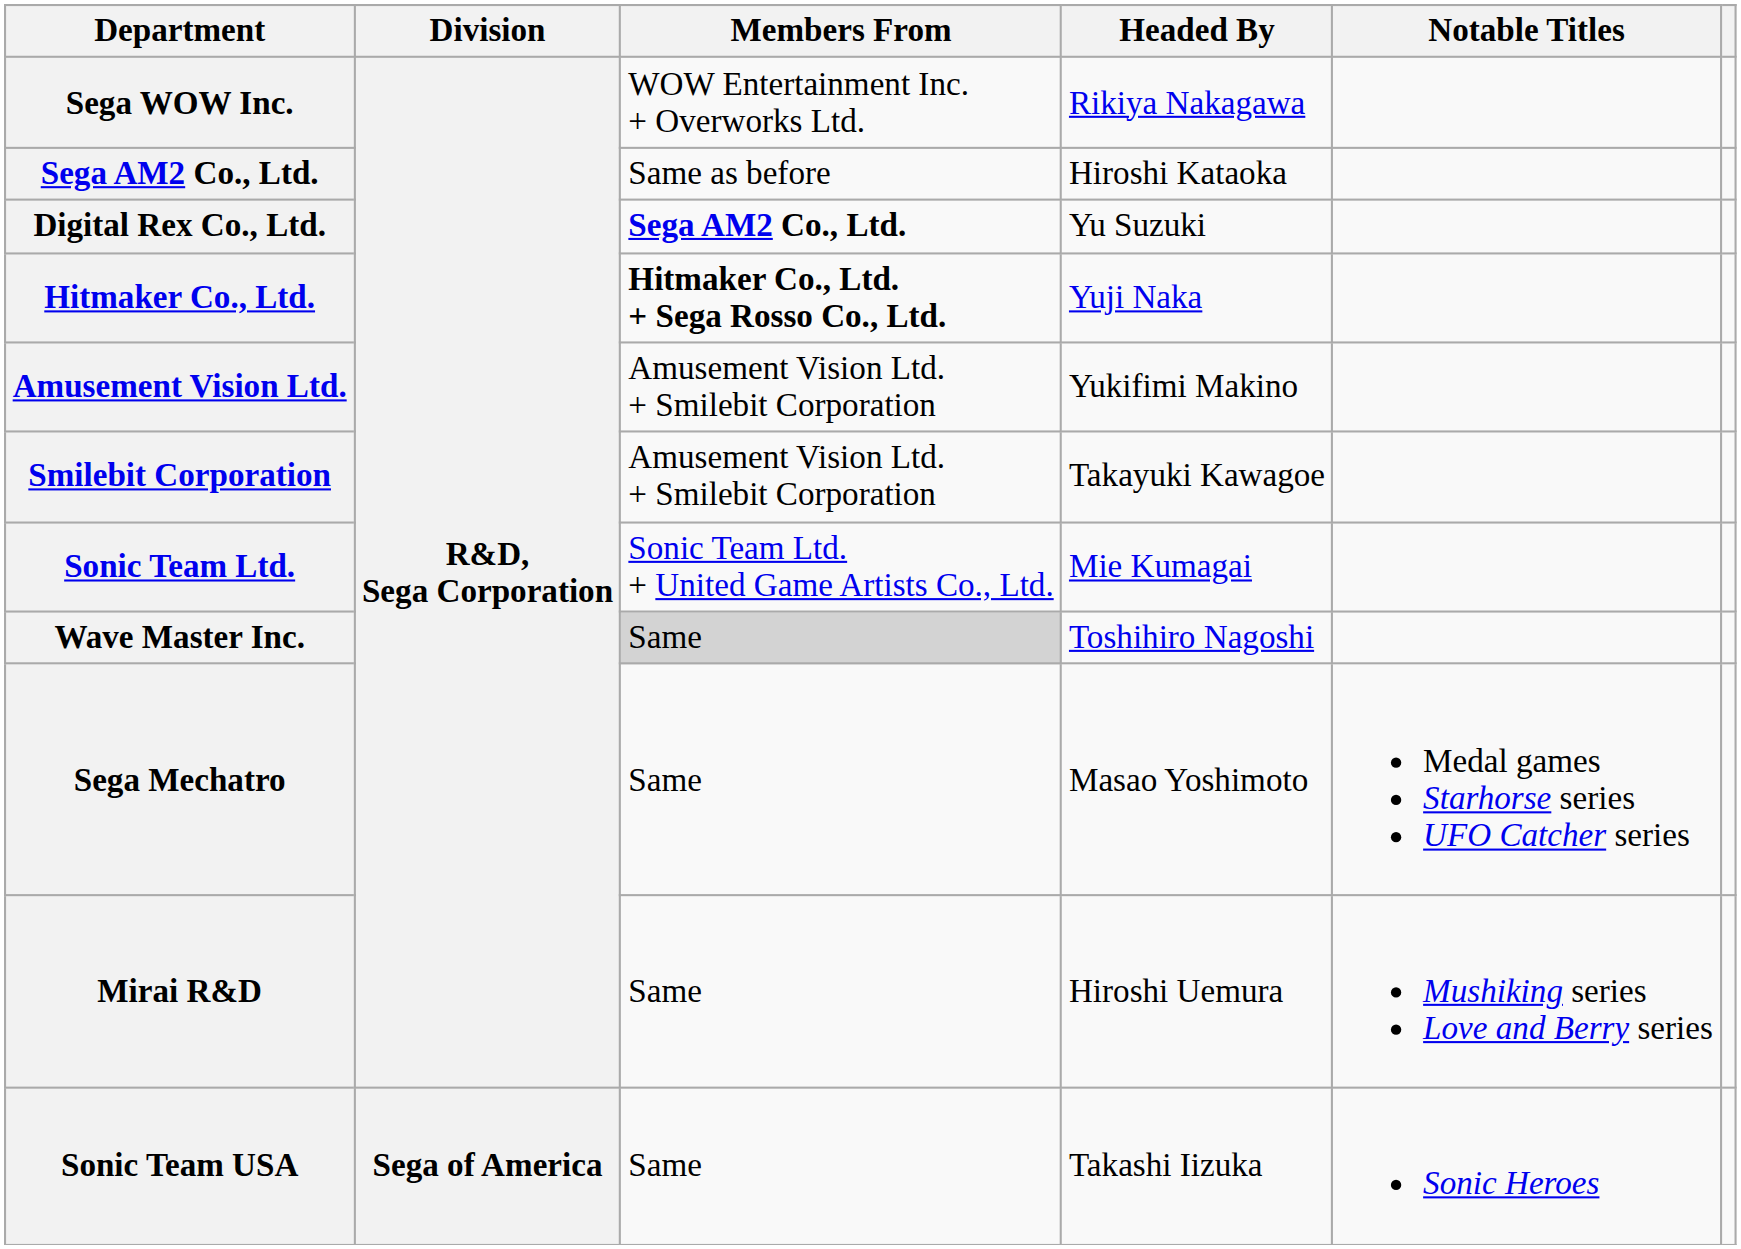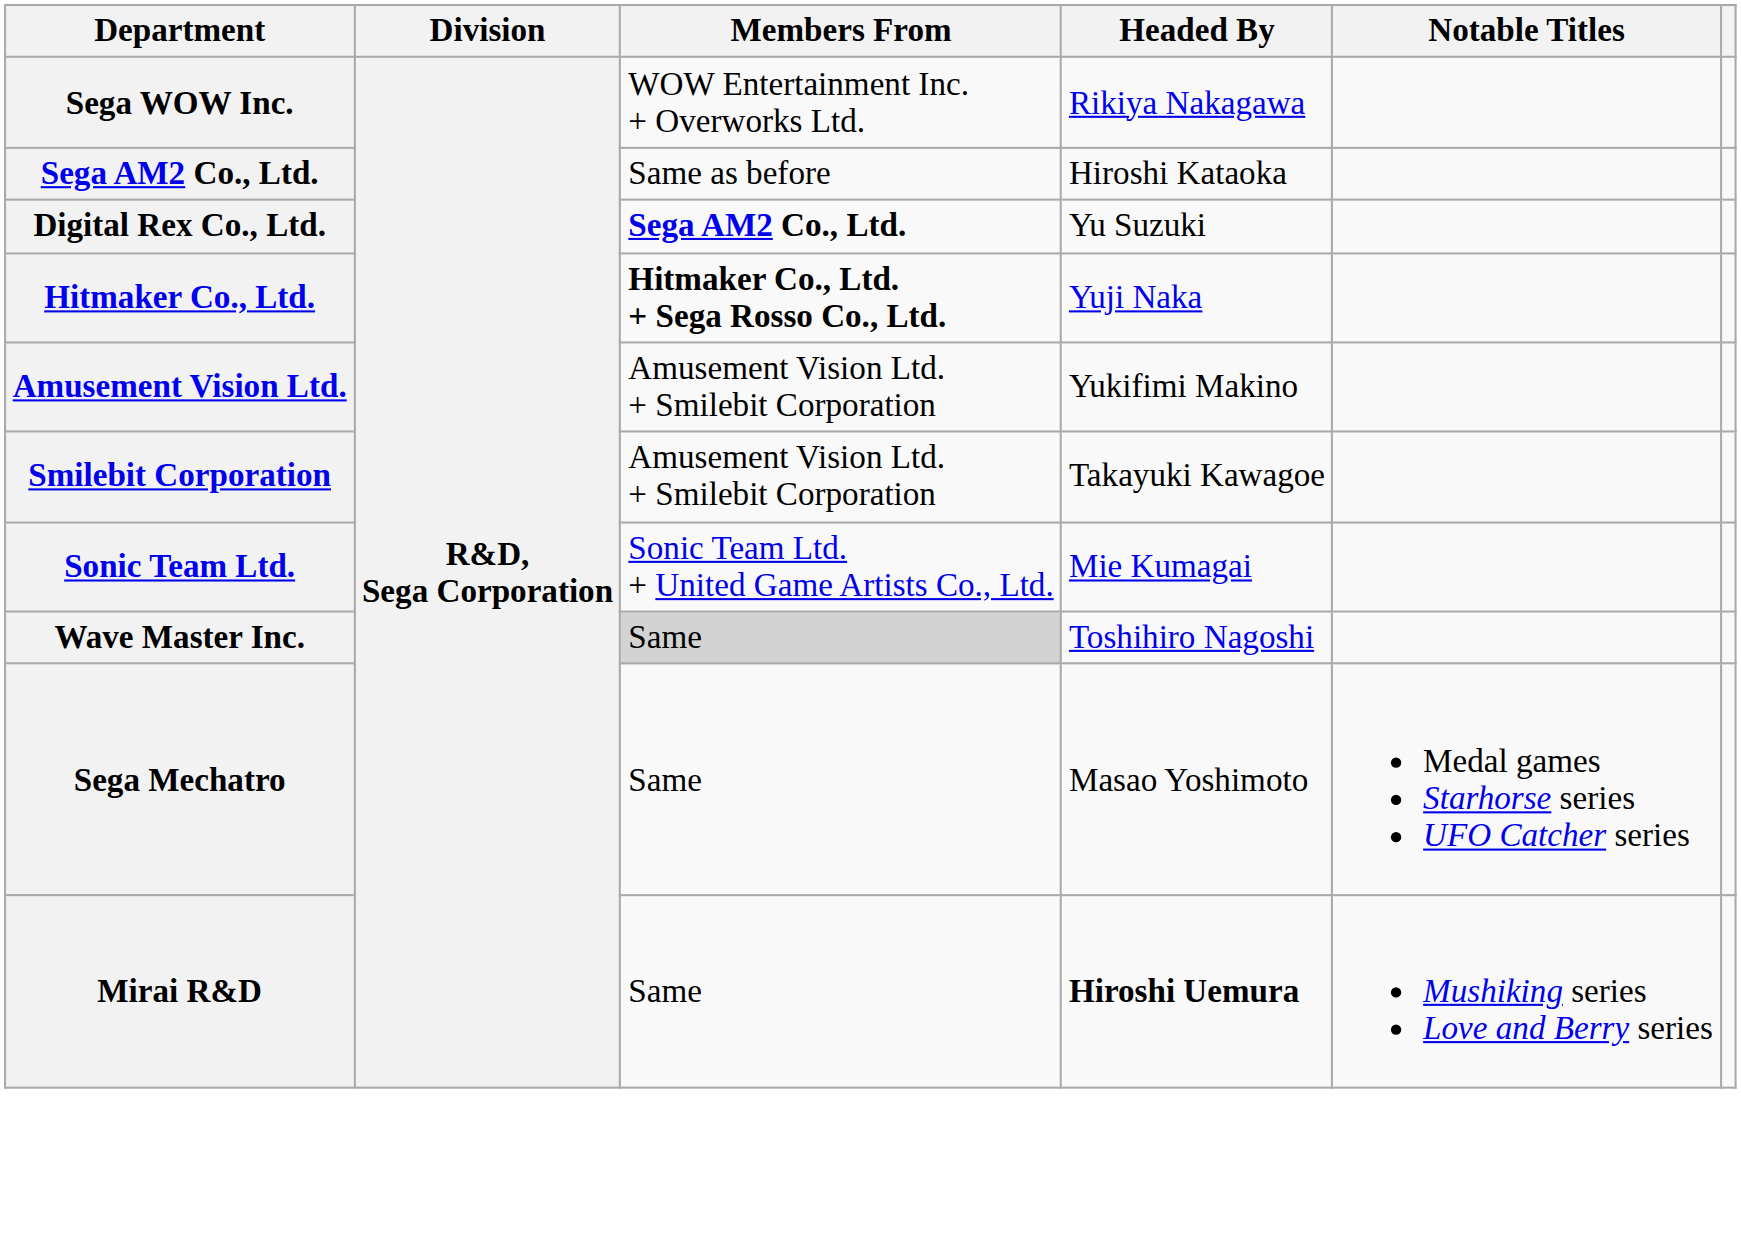Mirai R&D | Headed By: normal -> bold
- row: Sonic Team USA | Sega of America | Same | Takashi Iizuka | Sonic Heroes
